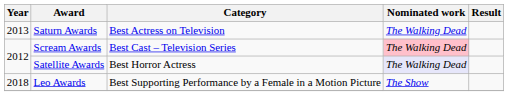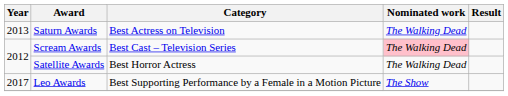Satellite Awards | Nominated work: lavender background -> no background
Leo Awards | Year: 2018 -> 2017
